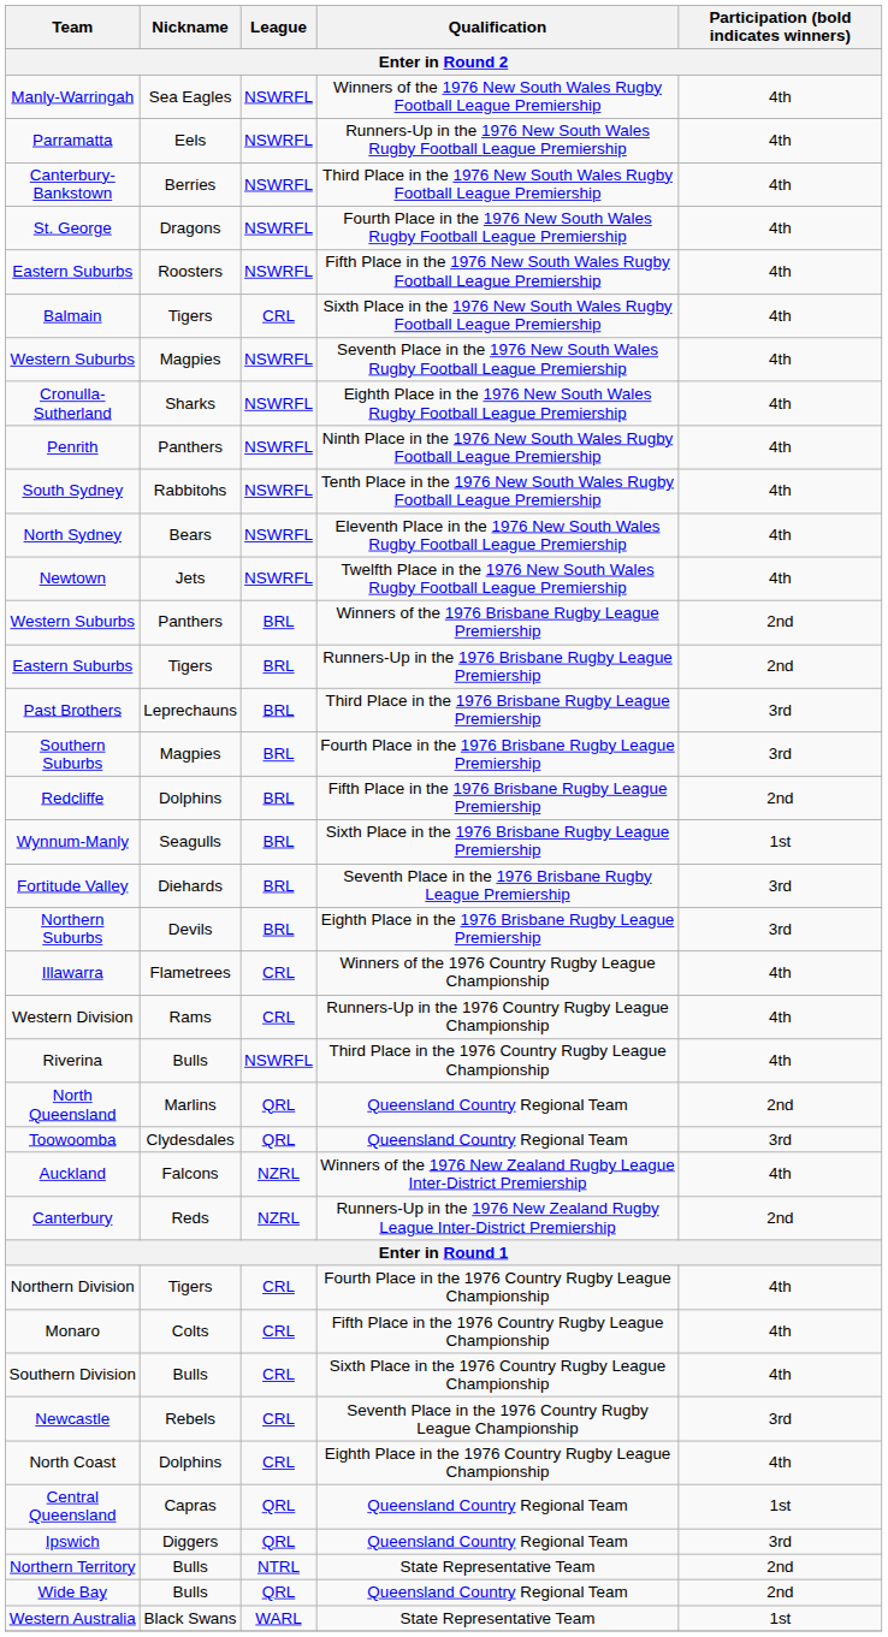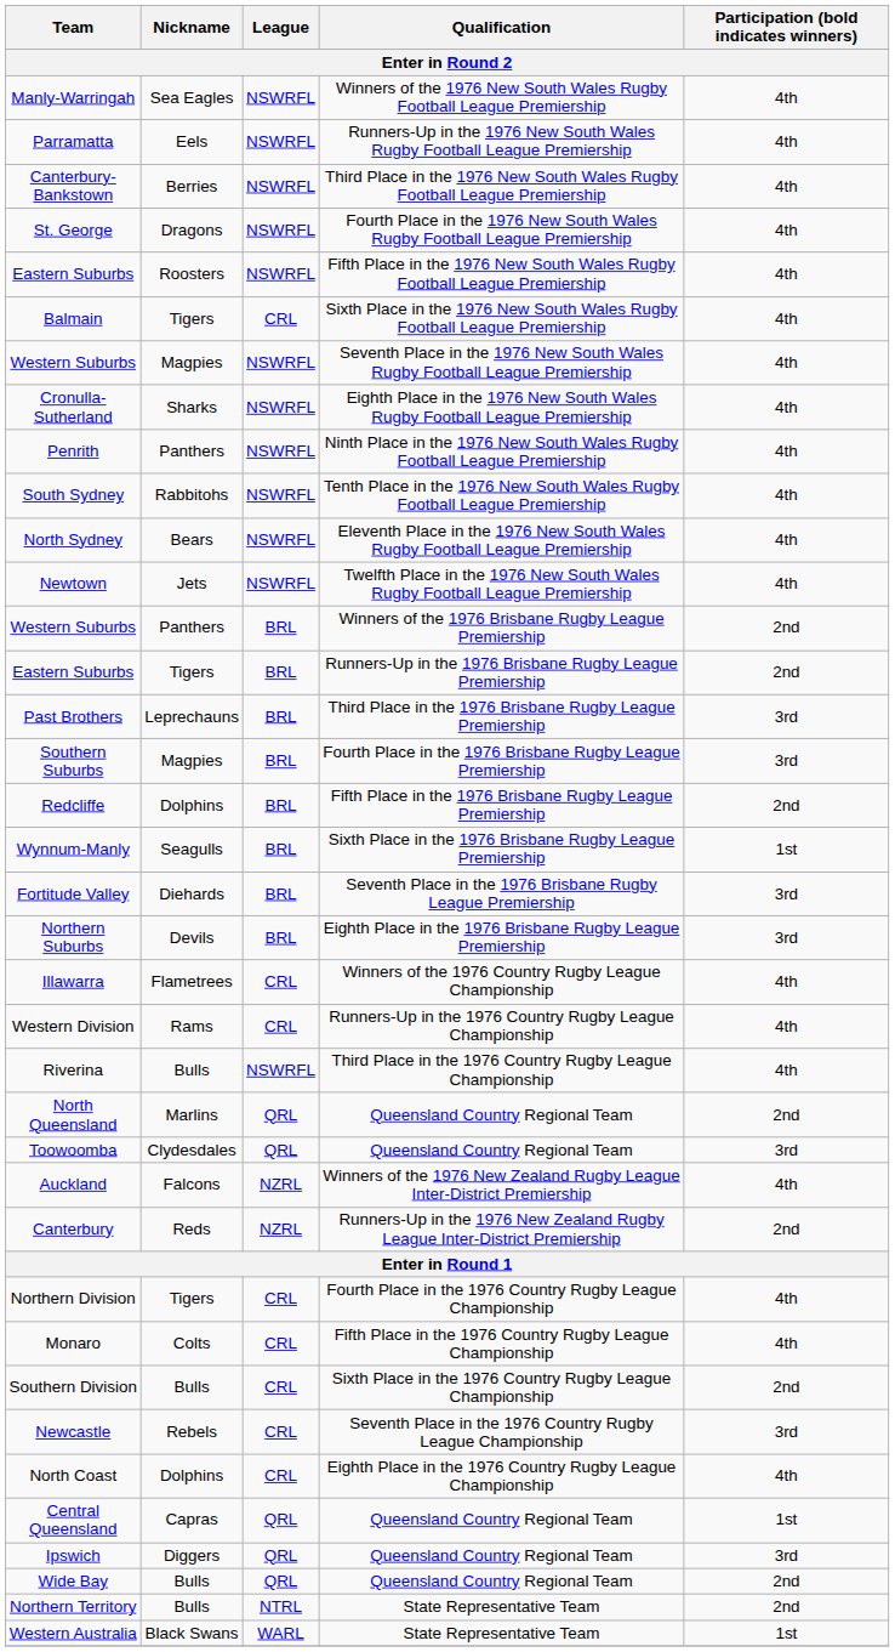Southern Division | Participation (bold indicates winners): 4th -> 2nd
rows swapped: Wide Bay <-> Northern Territory
